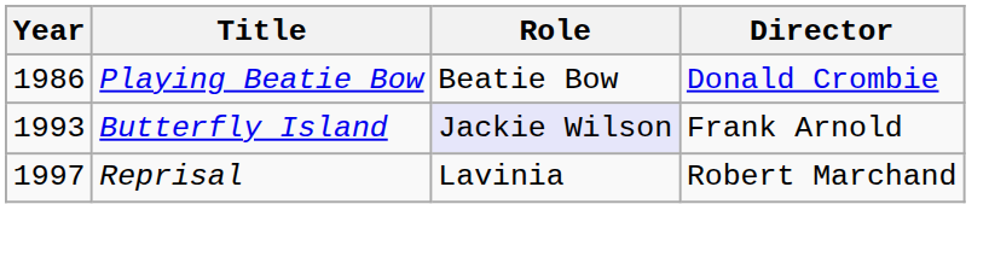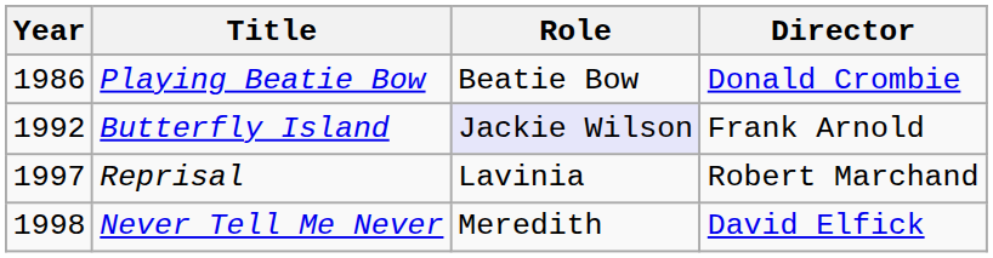Butterfly Island | Year: 1993 -> 1992
+ row: 1998 | Never Tell Me Never | Meredith | David Elfick
